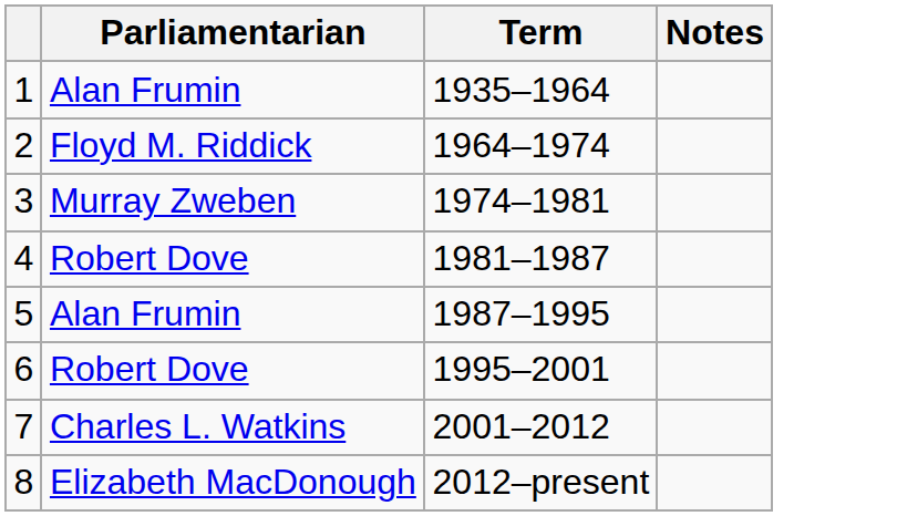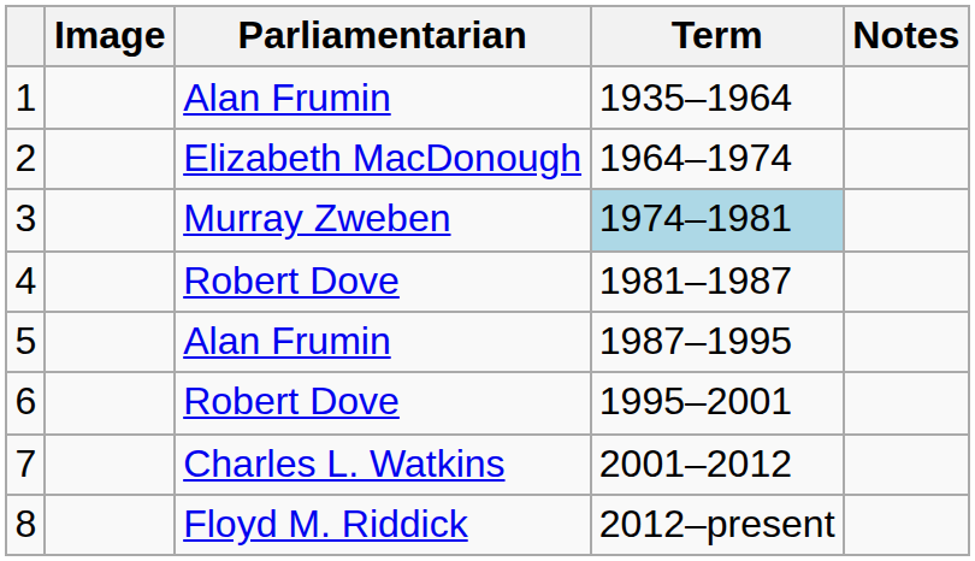+ column: Image
2 | Parliamentarian: Floyd M. Riddick -> Elizabeth MacDonough
3 | Term: no background -> lightblue background
8 | Parliamentarian: Elizabeth MacDonough -> Floyd M. Riddick
